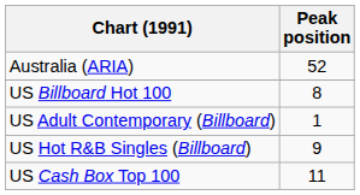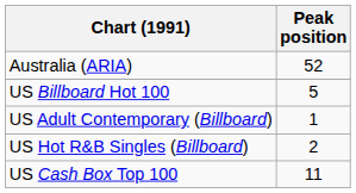US Billboard Hot 100 | Peak position: 8 -> 5
US Hot R&B Singles (Billboard) | Peak position: 9 -> 2
